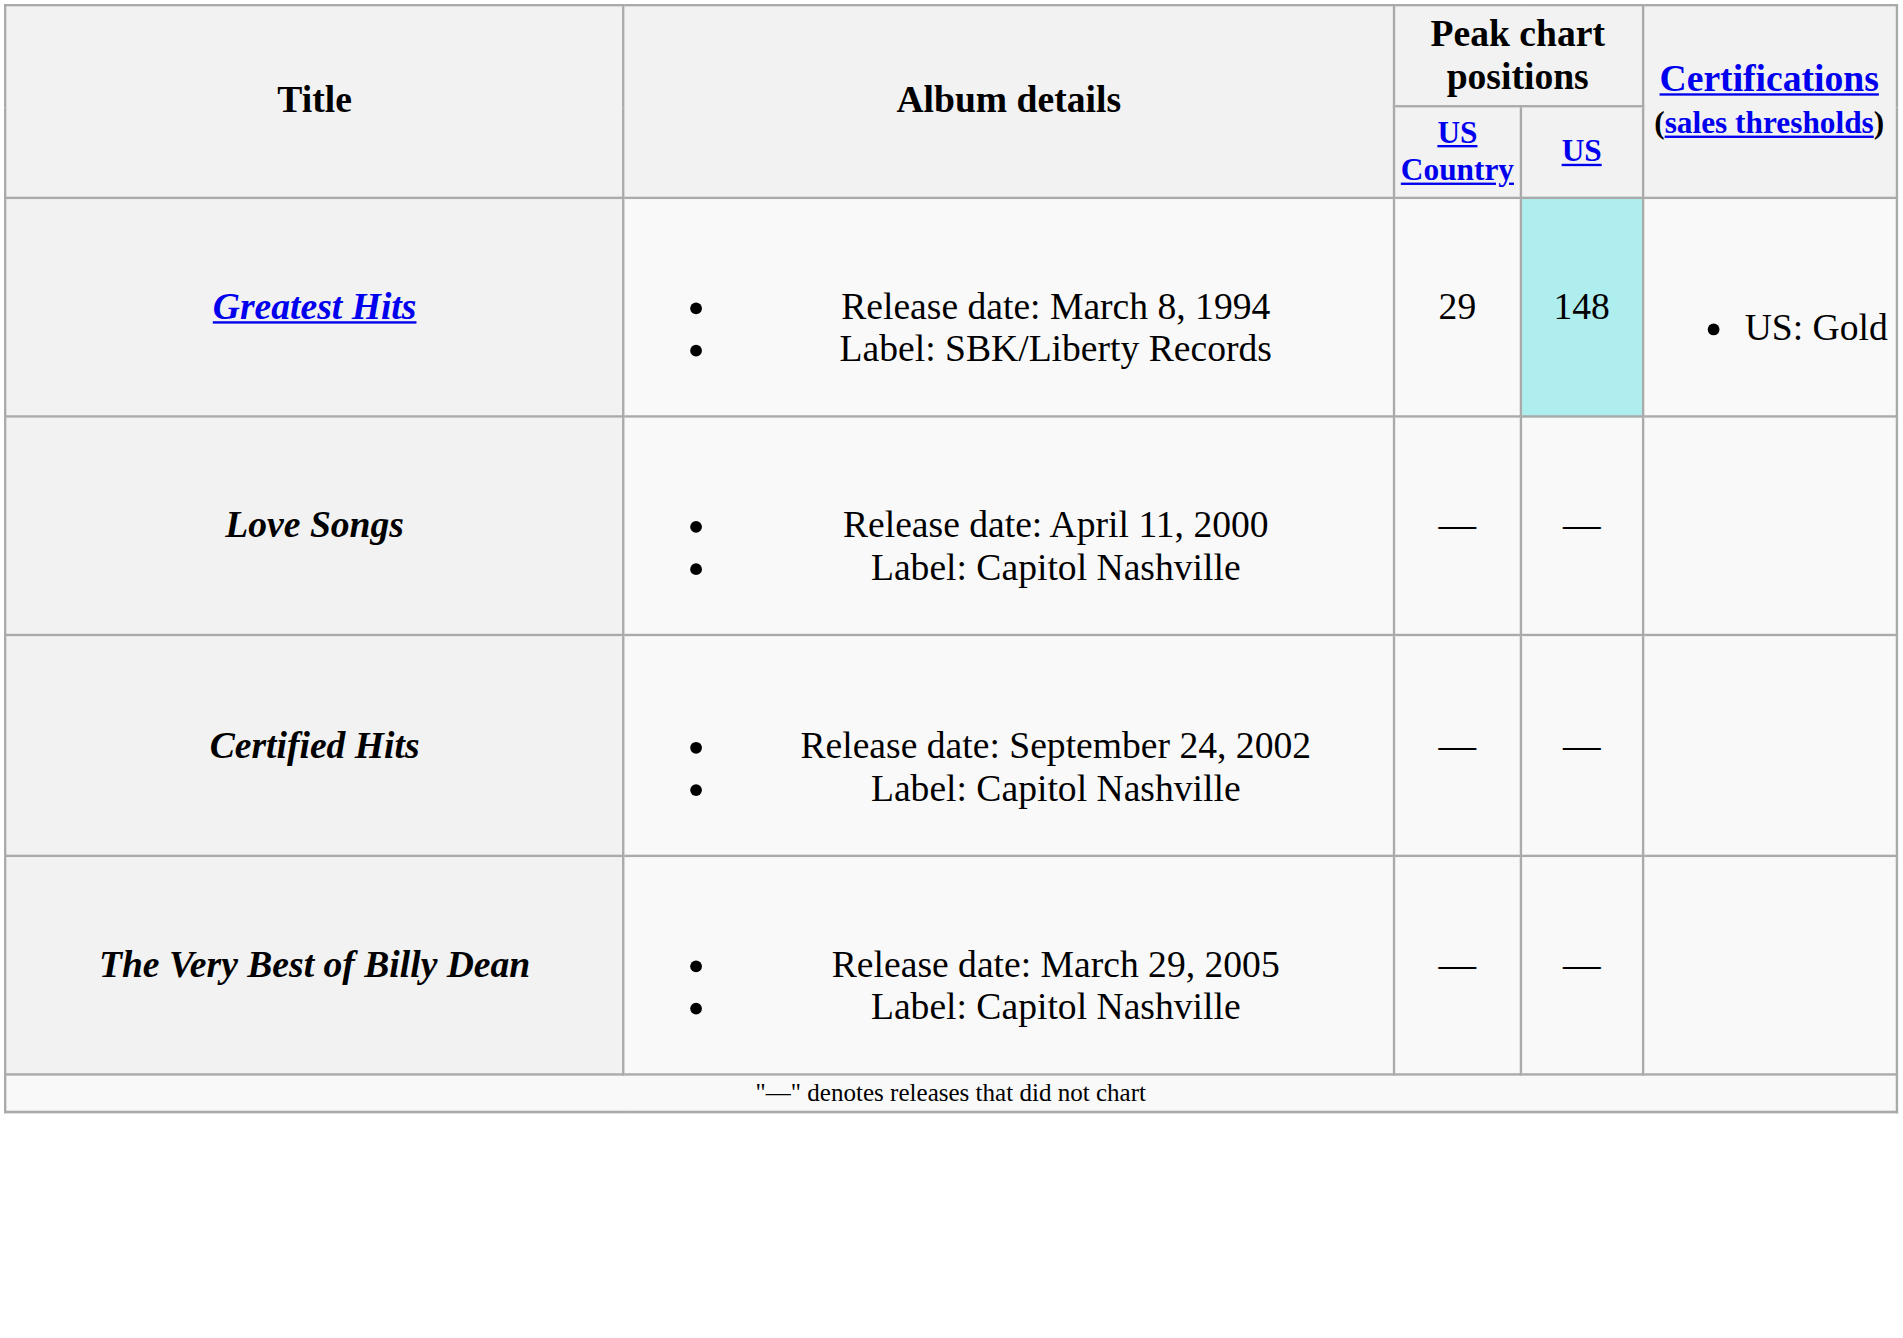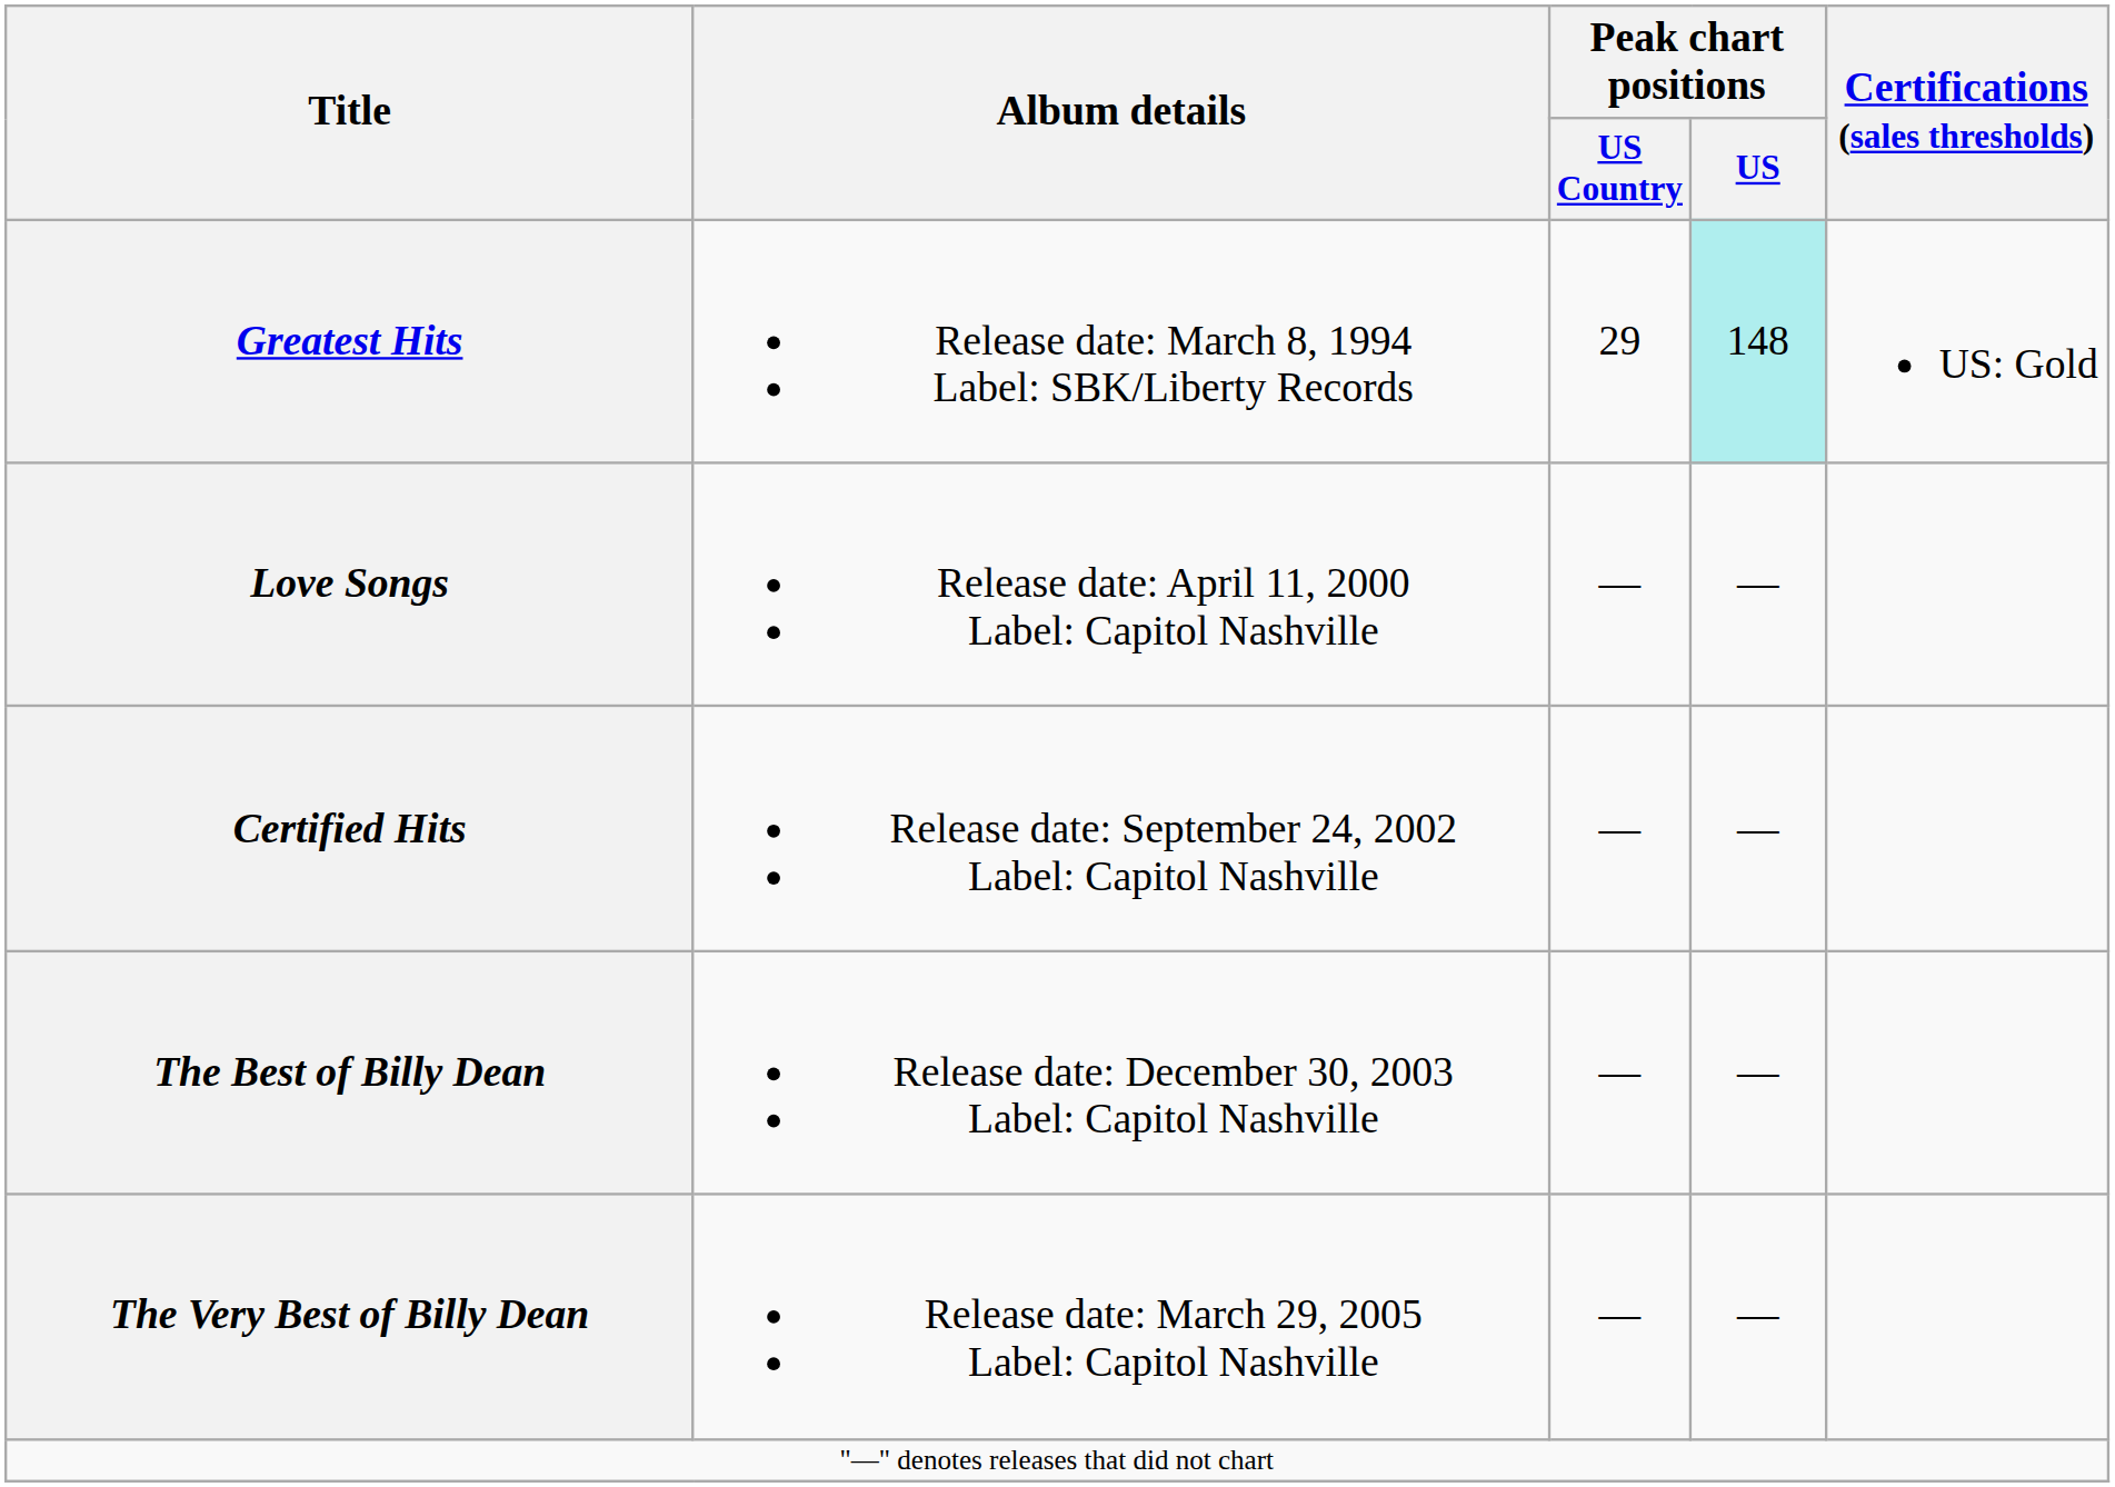+ row: The Best of Billy Dean | Release date: December 30, 2003 Label: Capitol Nashville | — | —
